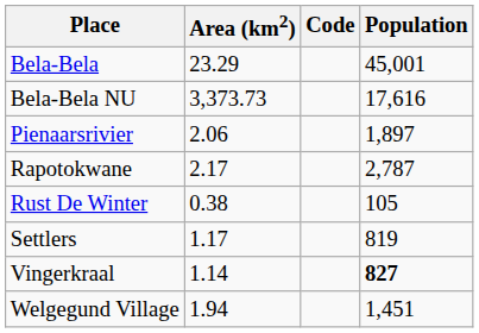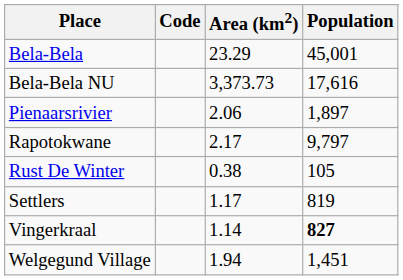columns swapped: Code <-> Area (km2)
Rapotokwane | Population: 2,787 -> 9,797
